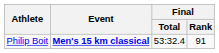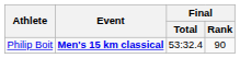Philip Boit | Final / Rank: 91 -> 90
